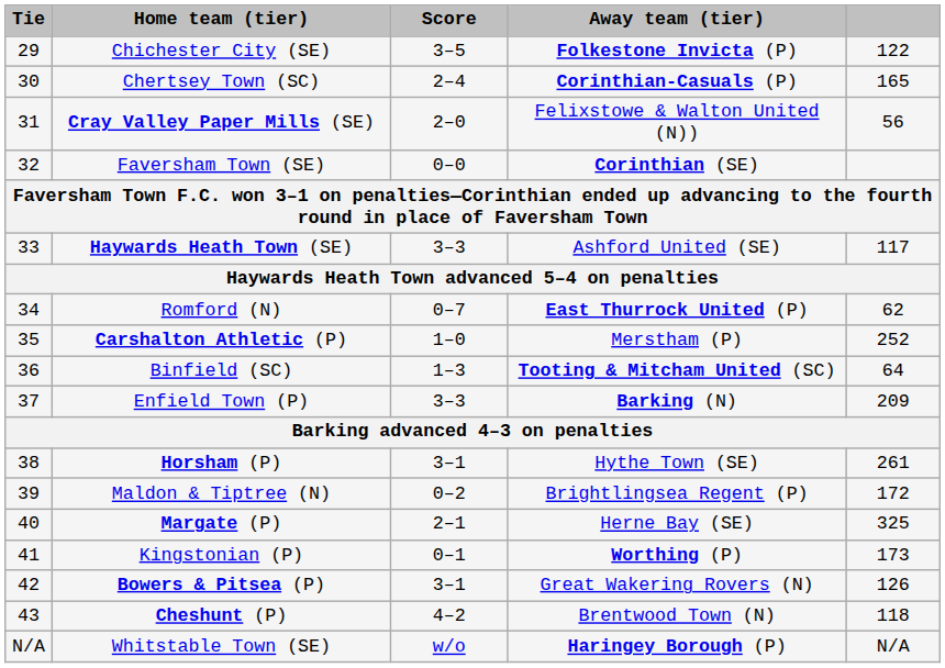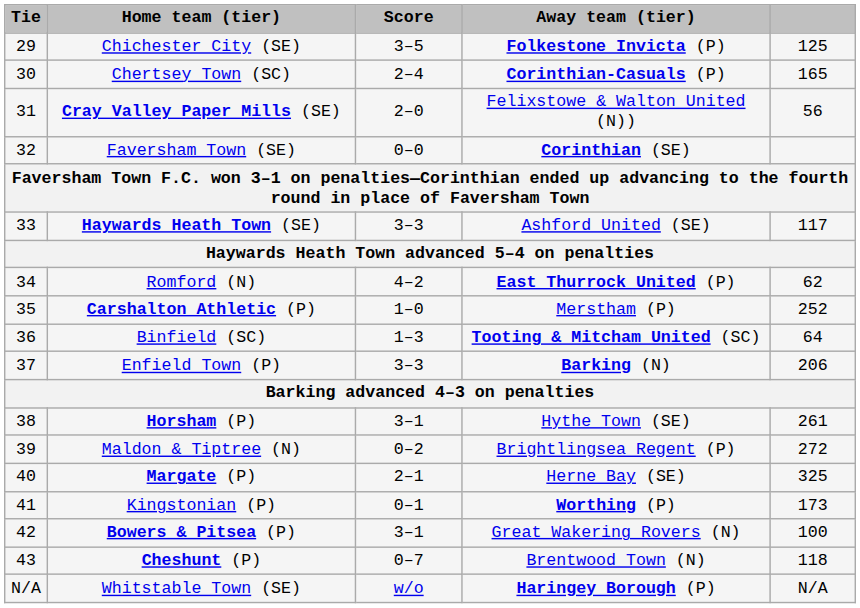Chichester City (SE) | column 5: 122 -> 125
Romford (N) | Score: 0–7 -> 4–2
Enfield Town (P) | column 5: 209 -> 206
Maldon & Tiptree (N) | column 5: 172 -> 272
Bowers & Pitsea (P) | column 5: 126 -> 100
Cheshunt (P) | Score: 4–2 -> 0–7
